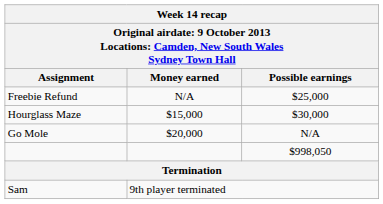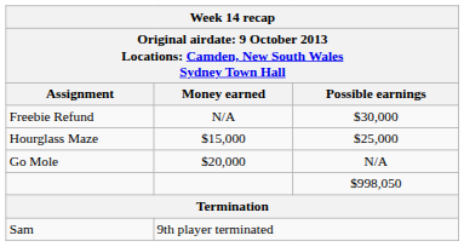Freebie Refund | Possible earnings: $25,000 -> $30,000
Hourglass Maze | Possible earnings: $30,000 -> $25,000
